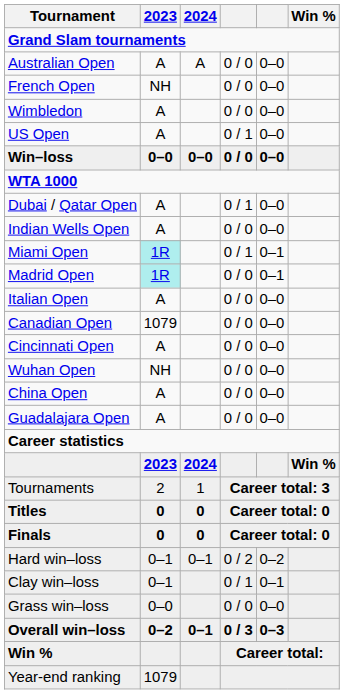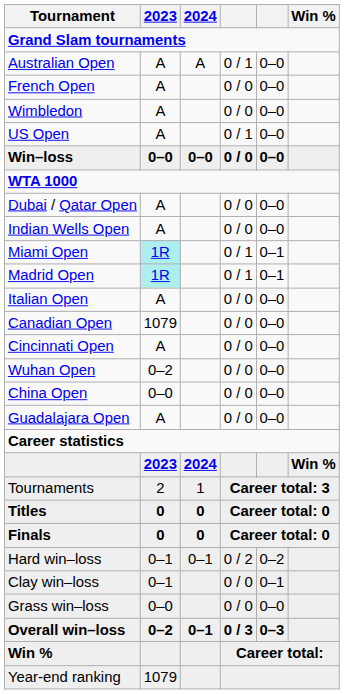Australian Open | column 4: 0 / 0 -> 0 / 1
French Open | 2023: NH -> A
Dubai / Qatar Open | column 4: 0 / 1 -> 0 / 0
Madrid Open | column 4: 0 / 0 -> 0 / 1
Wuhan Open | 2023: NH -> 0–2
China Open | 2023: A -> 0–0
Clay win–loss | column 4: 0 / 1 -> 0 / 0
